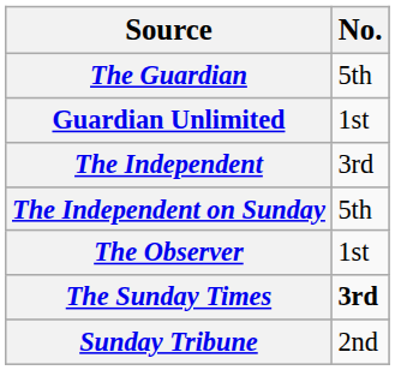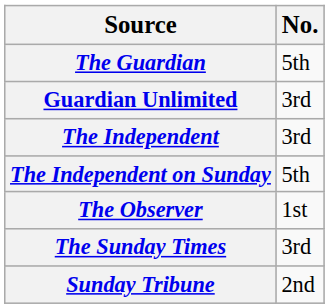Guardian Unlimited | No.: 1st -> 3rd
The Sunday Times | No.: bold -> normal
